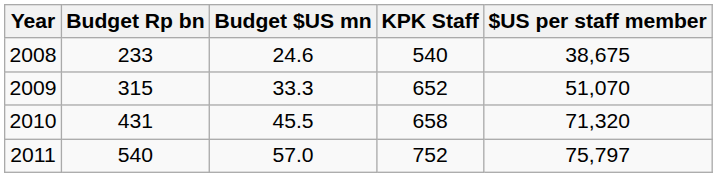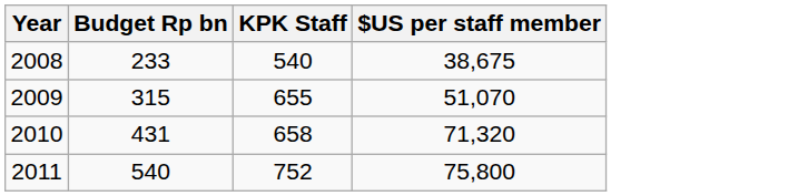- column: Budget $US mn | 24.6 | 33.3 | 45.5 | 57.0
2009 | KPK Staff: 652 -> 655
2011 | $US per staff member: 75,797 -> 75,800
